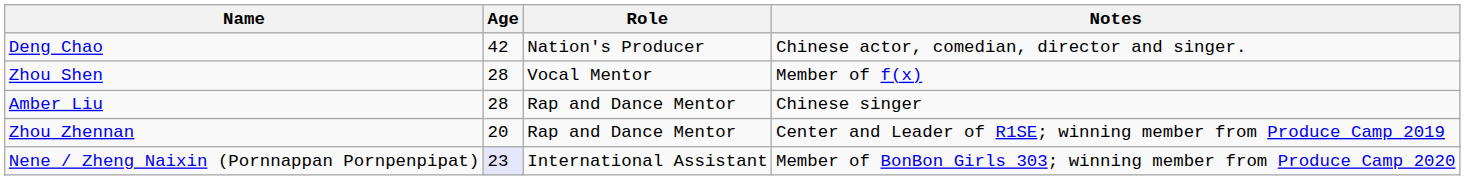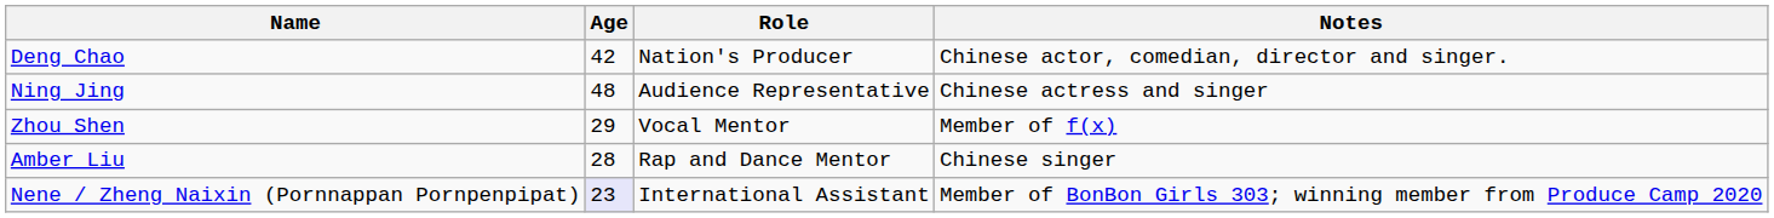+ row: Ning Jing | 48 | Audience Representative | Chinese actress and singer
Zhou Shen | Age: 28 -> 29
- row: Zhou Zhennan | 20 | Rap and Dance Mentor | Center and Leader of R1SE; winning member from Produce Camp 2019
